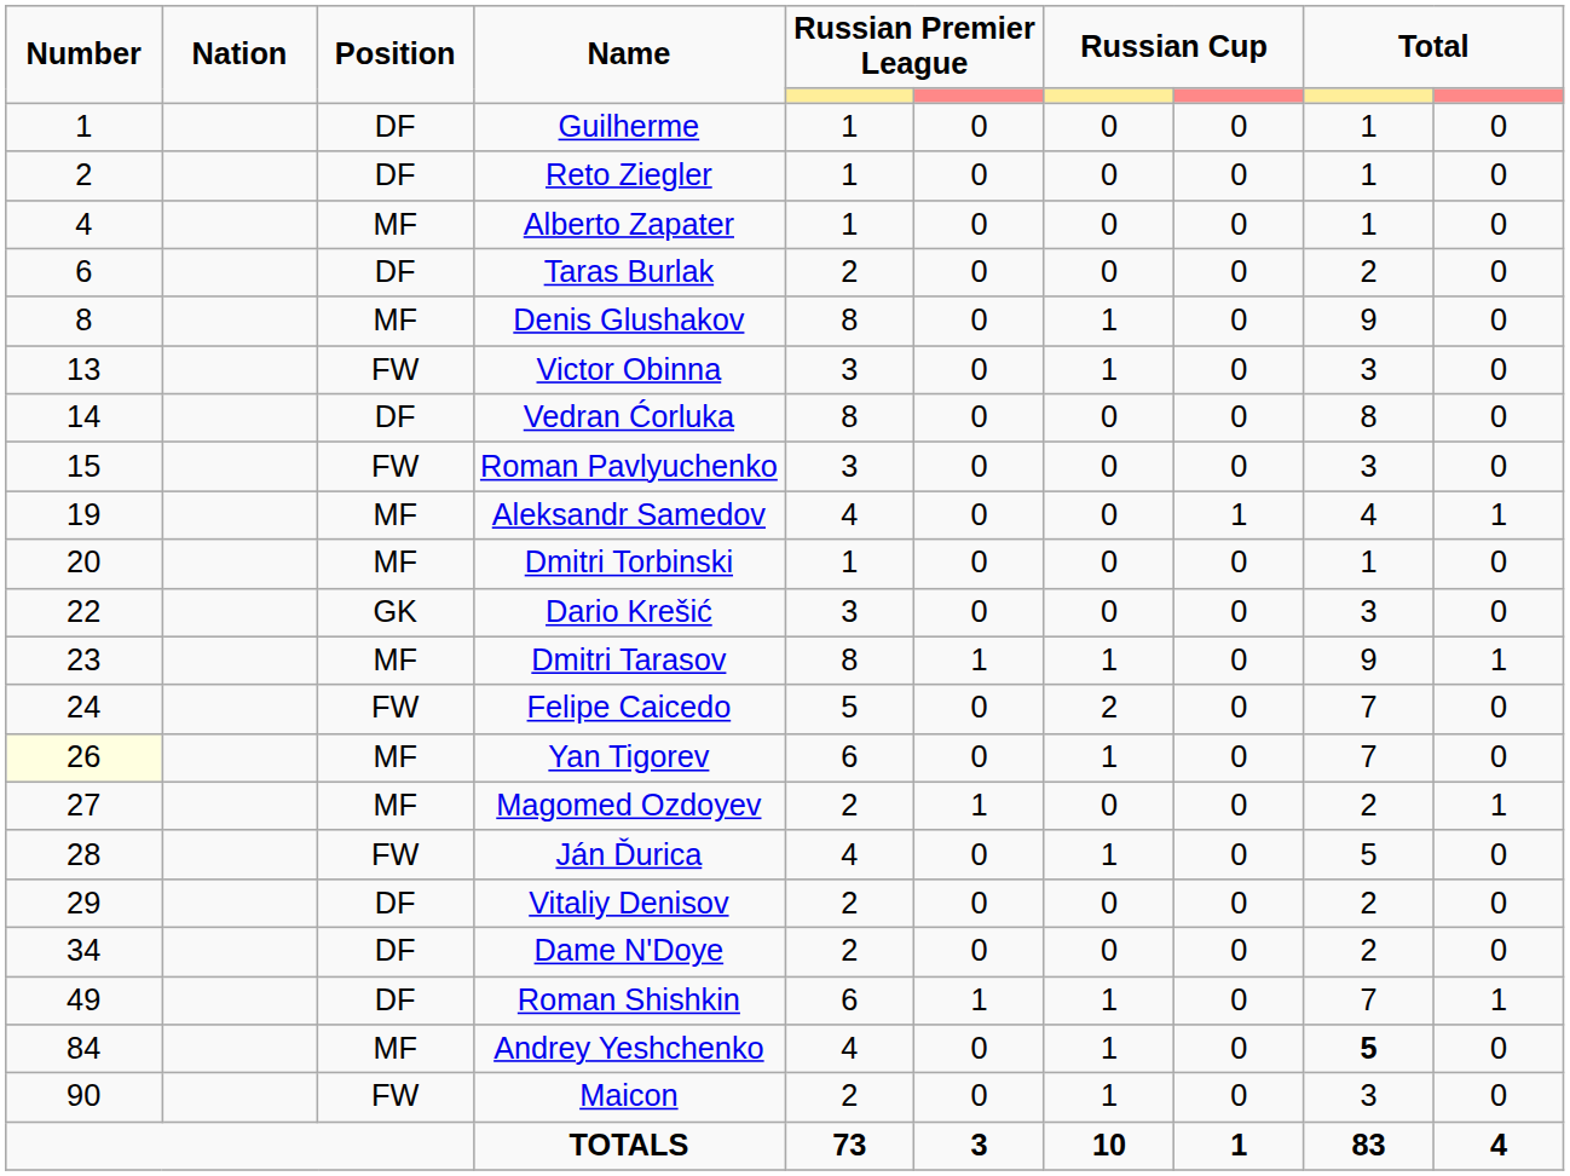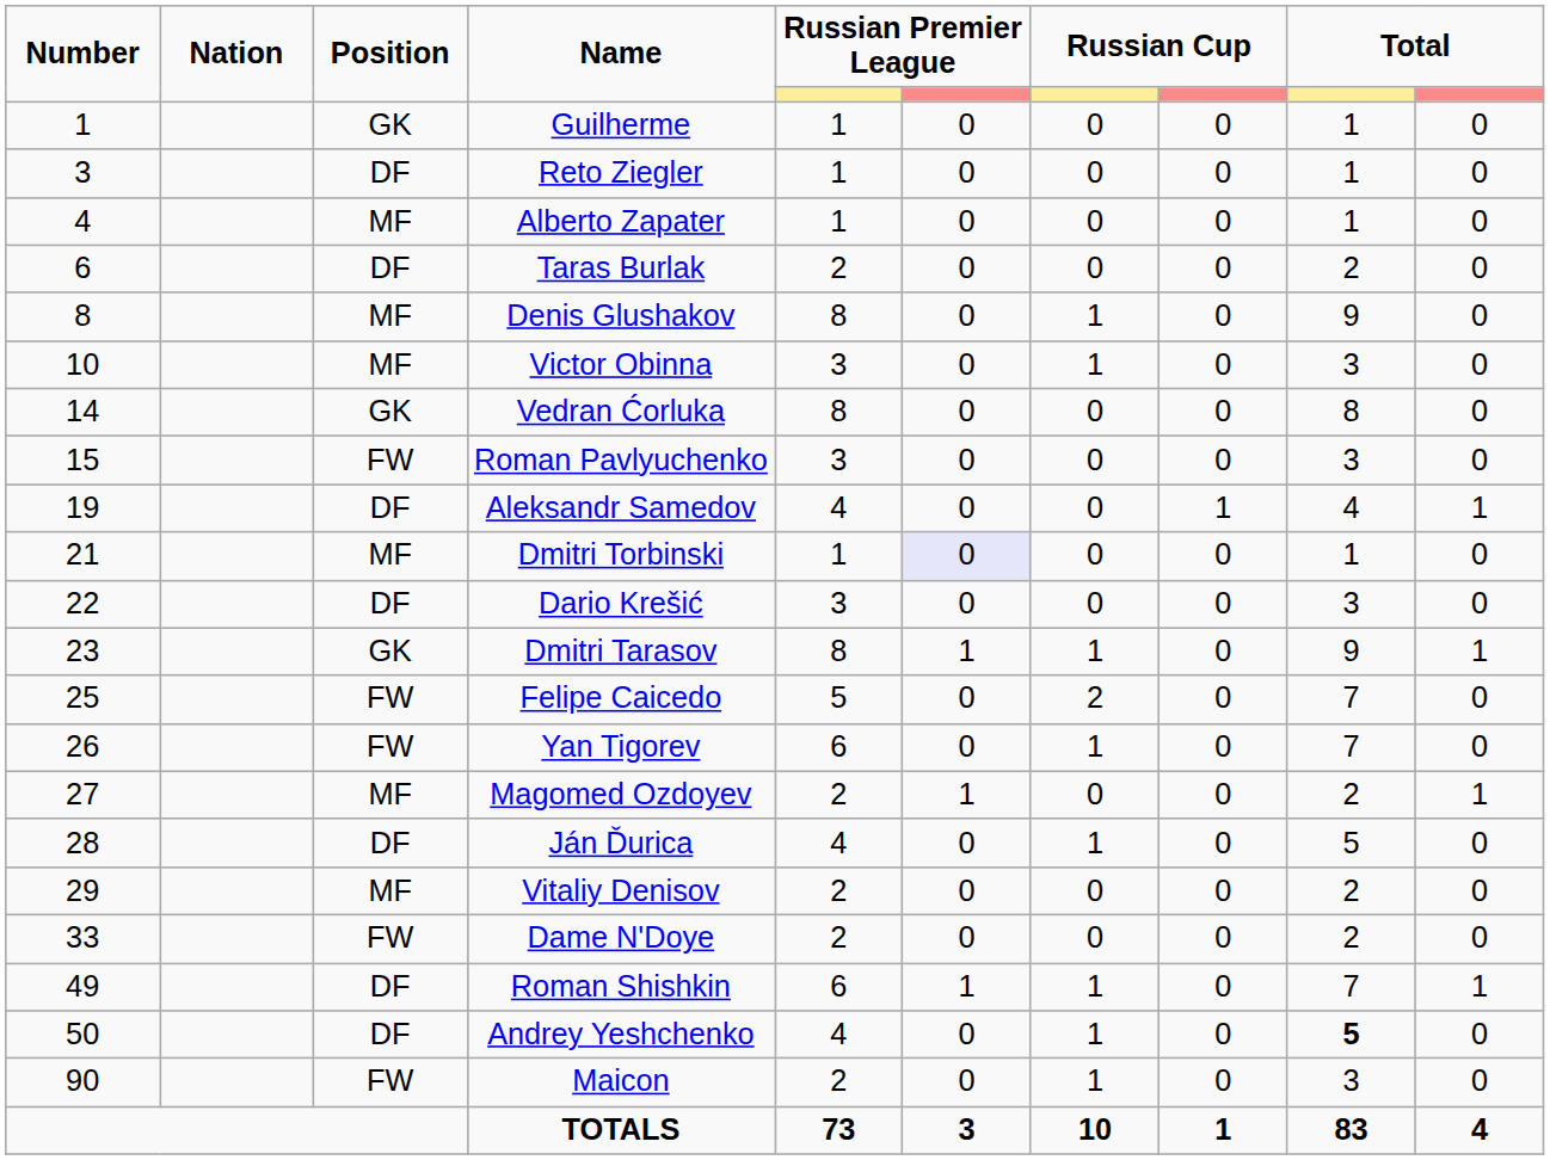Guilherme | Position: DF -> GK
Reto Ziegler | Number: 2 -> 3
Victor Obinna | Number: 13 -> 10
Victor Obinna | Position: FW -> MF
Vedran Ćorluka | Position: DF -> GK
Aleksandr Samedov | Position: MF -> DF
Dmitri Torbinski | Number: 20 -> 21
Dmitri Torbinski | column 6: no background -> lavender background
Dario Krešić | Position: GK -> DF
Dmitri Tarasov | Position: MF -> GK
Felipe Caicedo | Number: 24 -> 25
Yan Tigorev | Number: lightyellow background -> no background
Yan Tigorev | Position: MF -> FW
Ján Ďurica | Position: FW -> DF
Vitaliy Denisov | Position: DF -> MF
Dame N'Doye | Number: 34 -> 33
Dame N'Doye | Position: DF -> FW
Andrey Yeshchenko | Number: 84 -> 50
Andrey Yeshchenko | Position: MF -> DF
